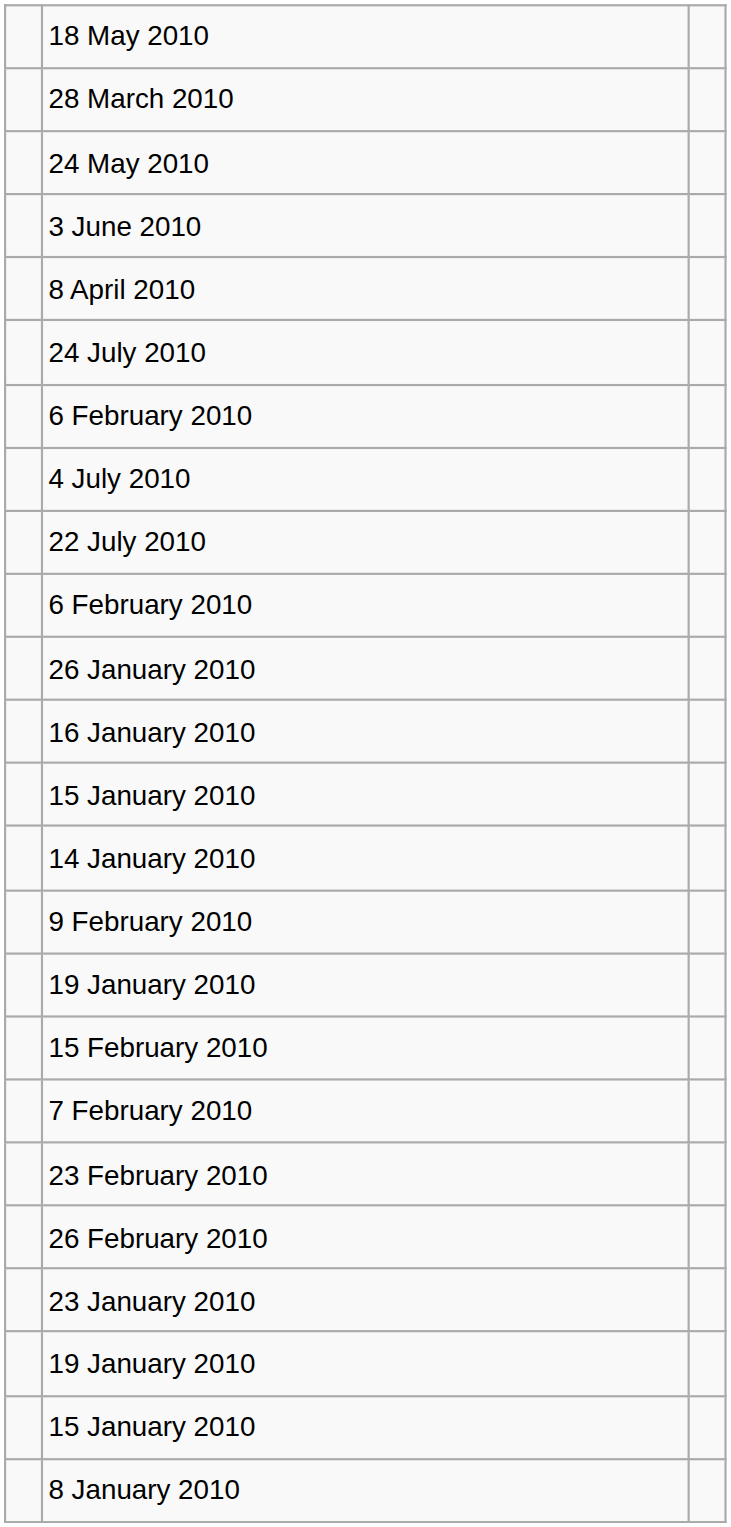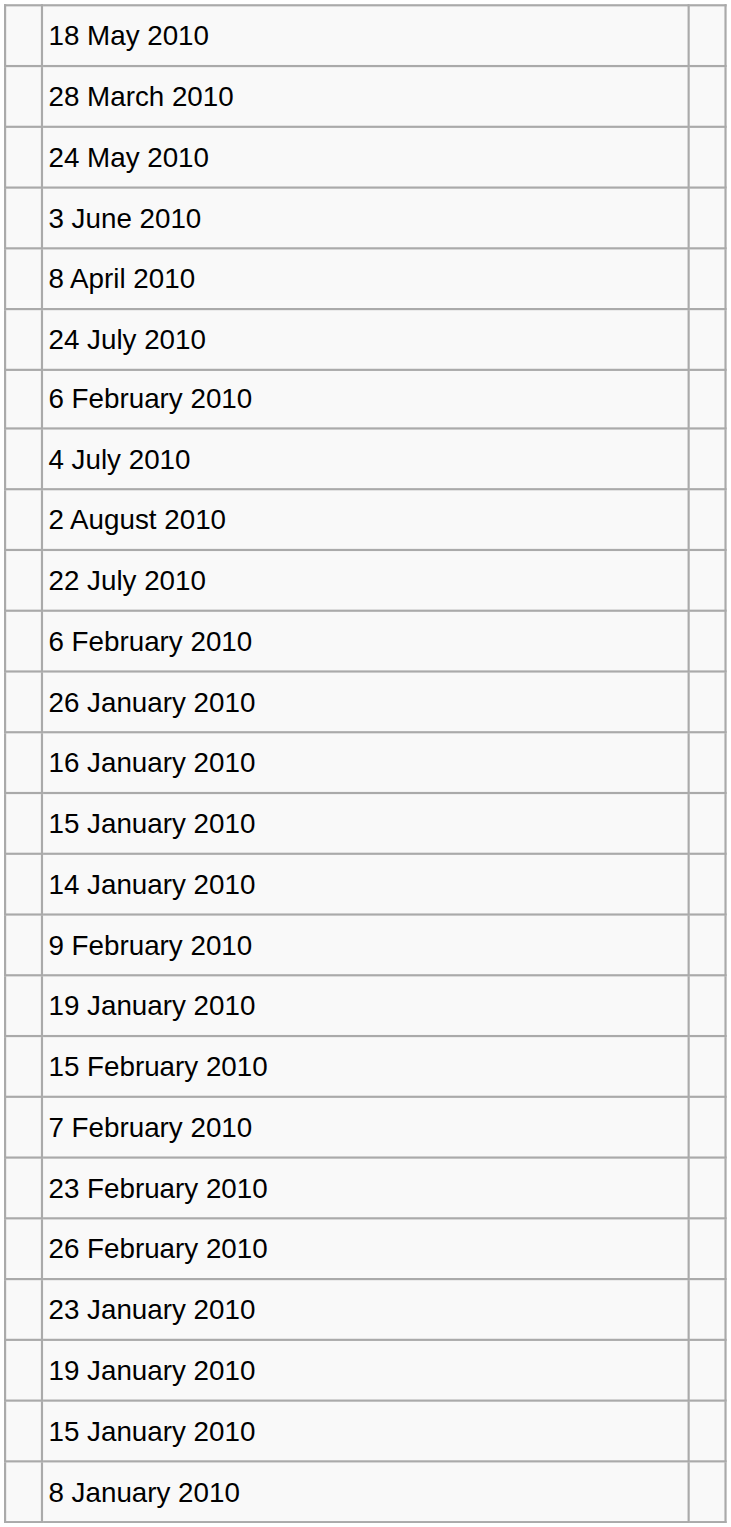+ row: 2 August 2010
